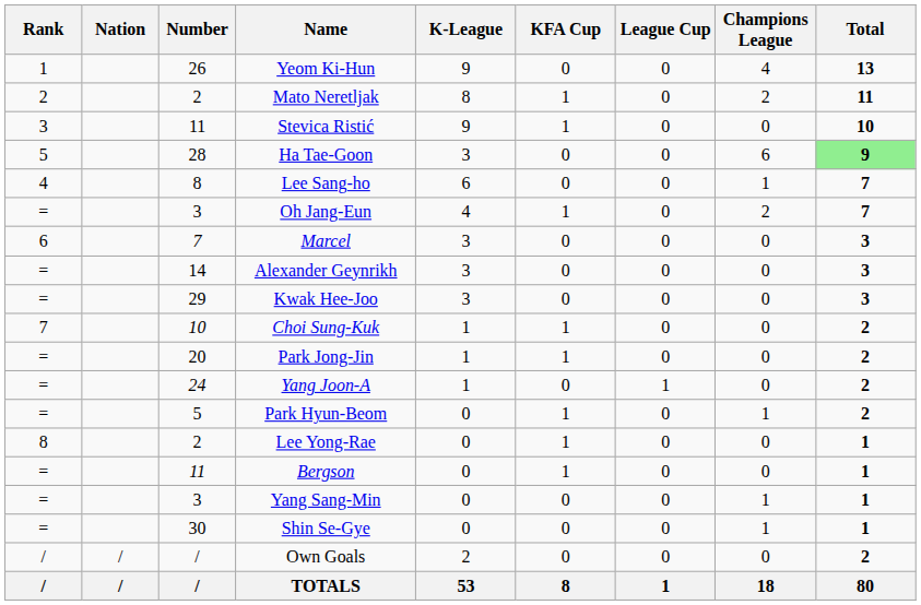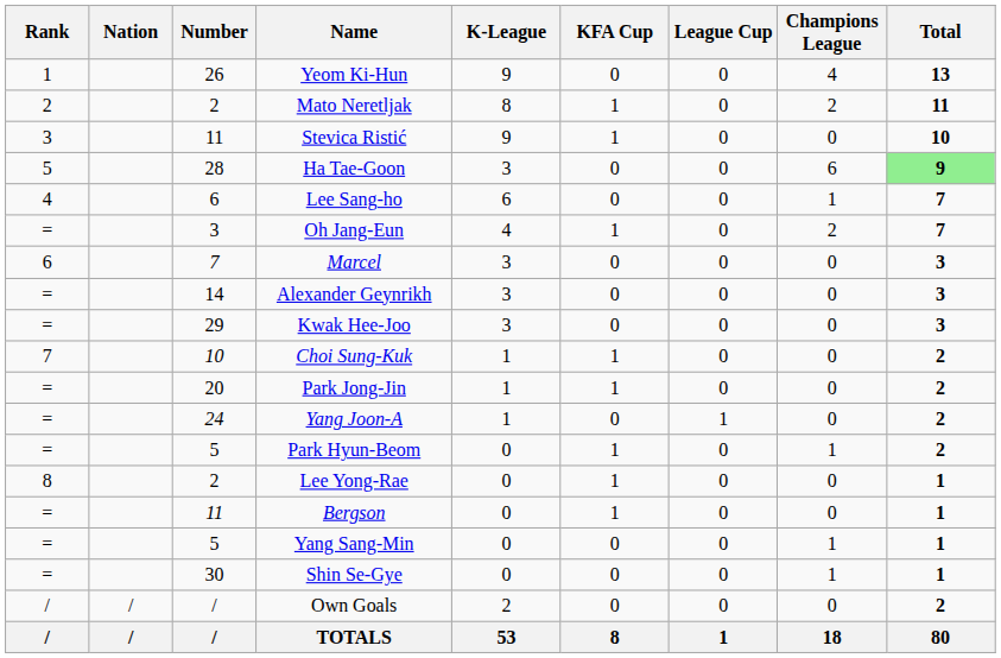Lee Sang-ho | Number: 8 -> 6
Yang Sang-Min | Number: 3 -> 5
